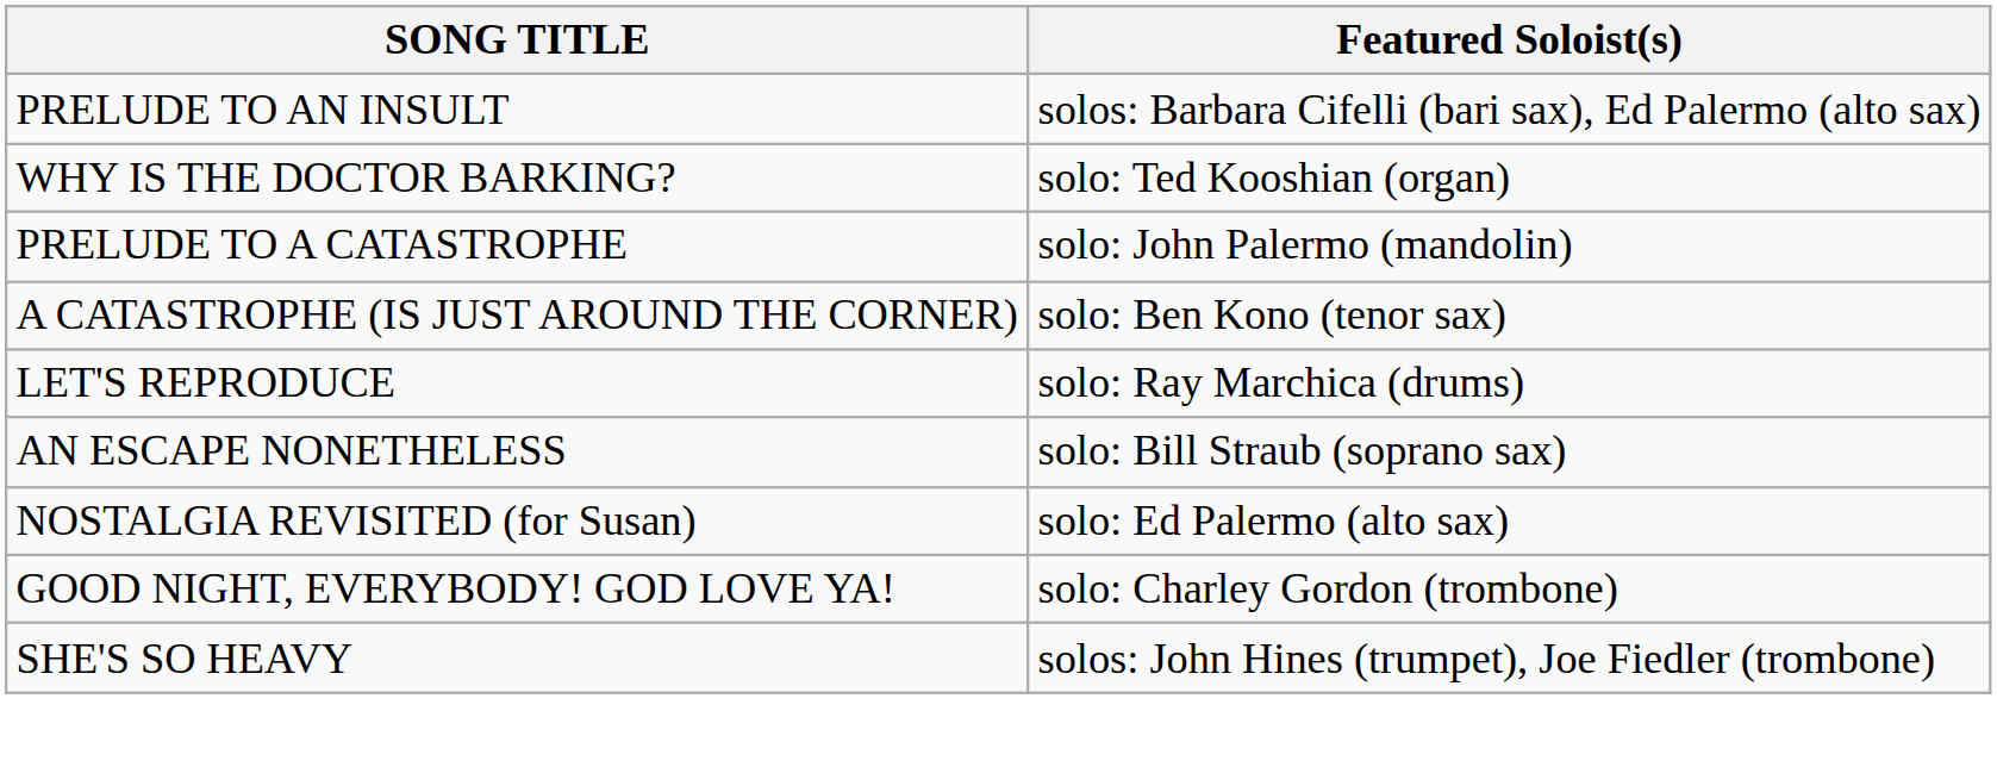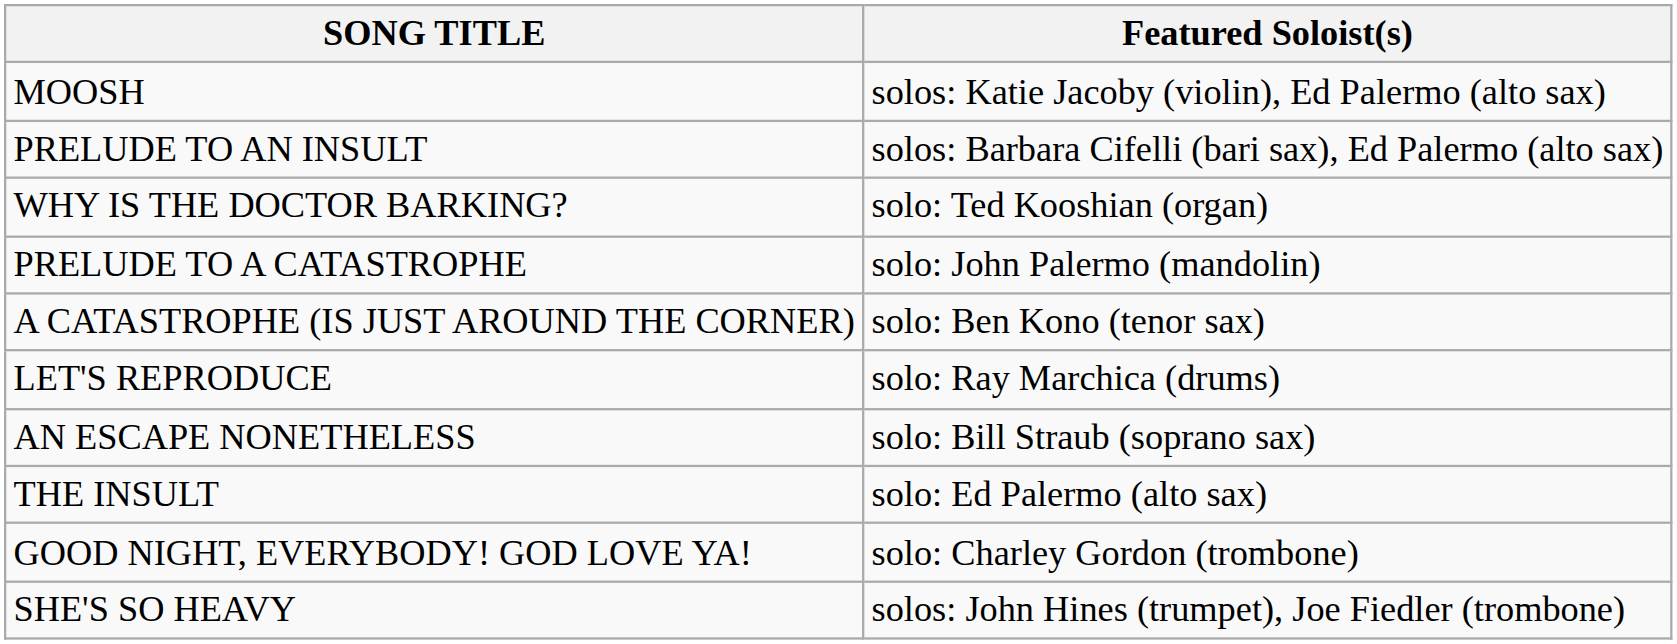+ row: MOOSH | solos: Katie Jacoby (violin), Ed Palermo (alto sax)
- row: NOSTALGIA REVISITED (for Susan) | solo: Ed Palermo (alto sax)
+ row: THE INSULT | solo: Ed Palermo (alto sax)
